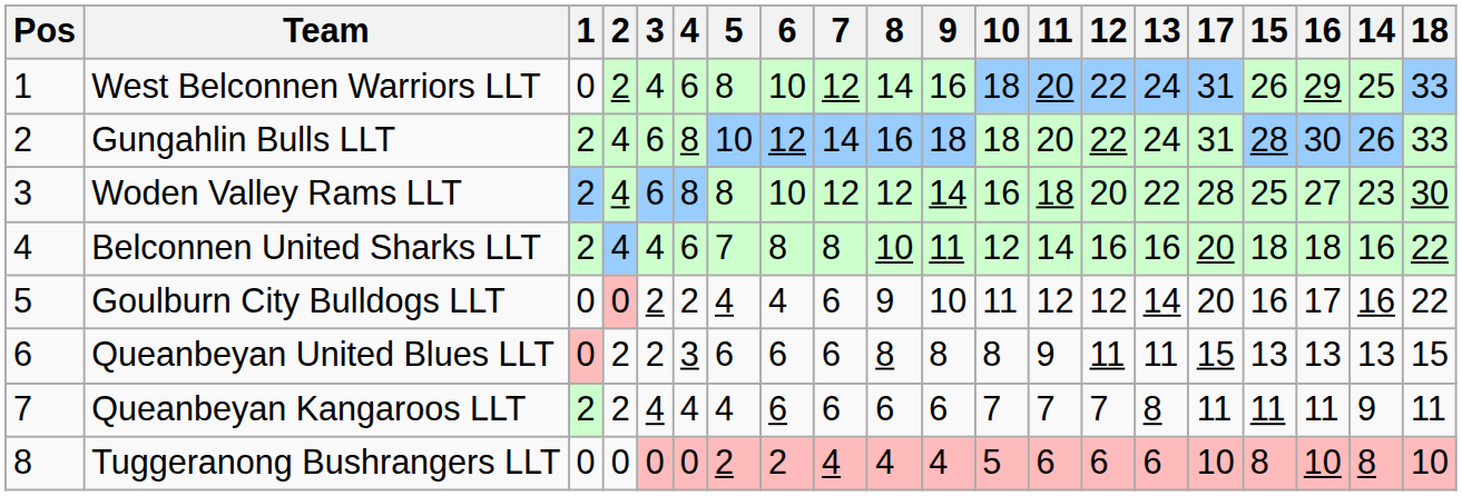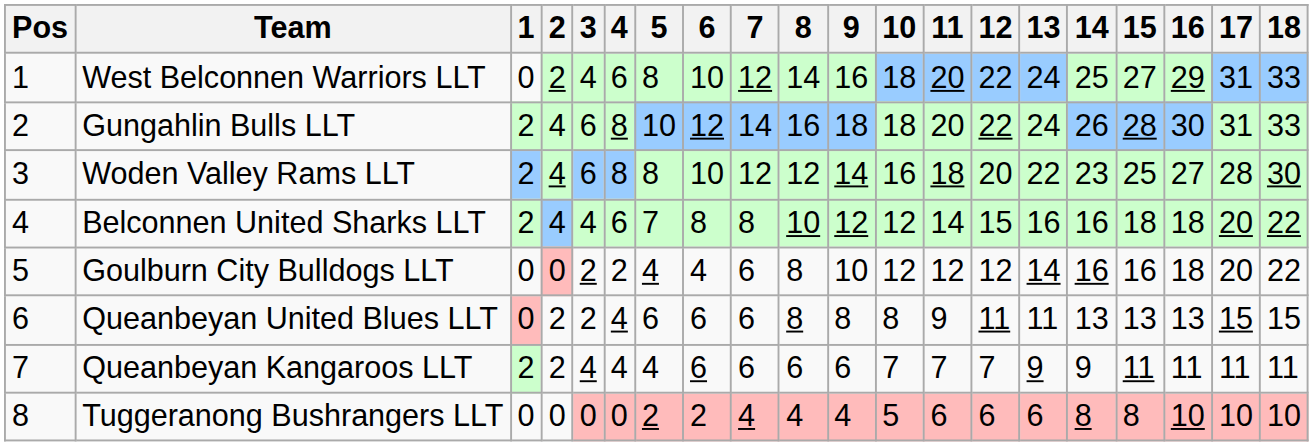columns swapped: 14 <-> 17
West Belconnen Warriors LLT | 15: 26 -> 27
Belconnen United Sharks LLT | 9: 11 -> 12
Belconnen United Sharks LLT | 12: 16 -> 15
Goulburn City Bulldogs LLT | 8: 9 -> 8
Goulburn City Bulldogs LLT | 10: 11 -> 12
Goulburn City Bulldogs LLT | 16: 17 -> 18
Queanbeyan United Blues LLT | 4: 3 -> 4
Queanbeyan Kangaroos LLT | 13: 8 -> 9
